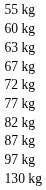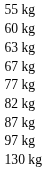- row: 72 kg
